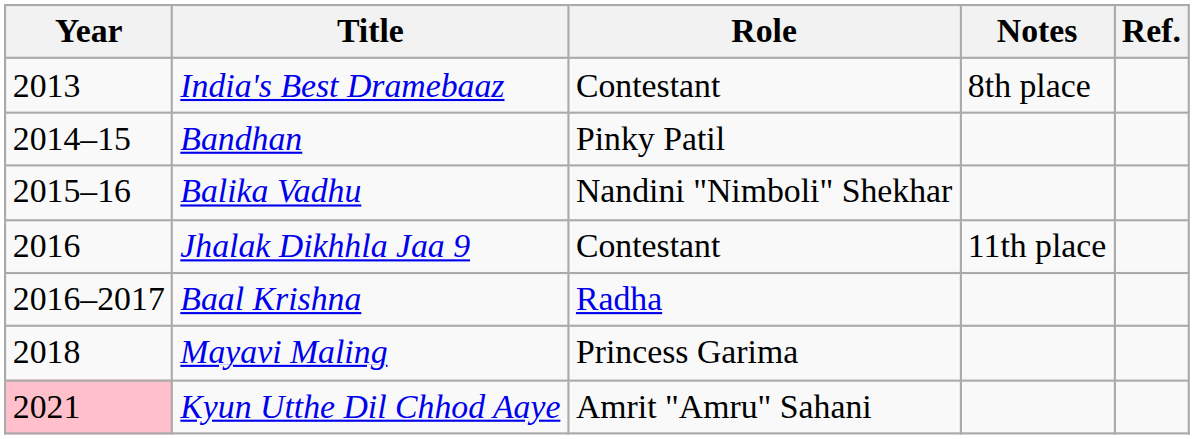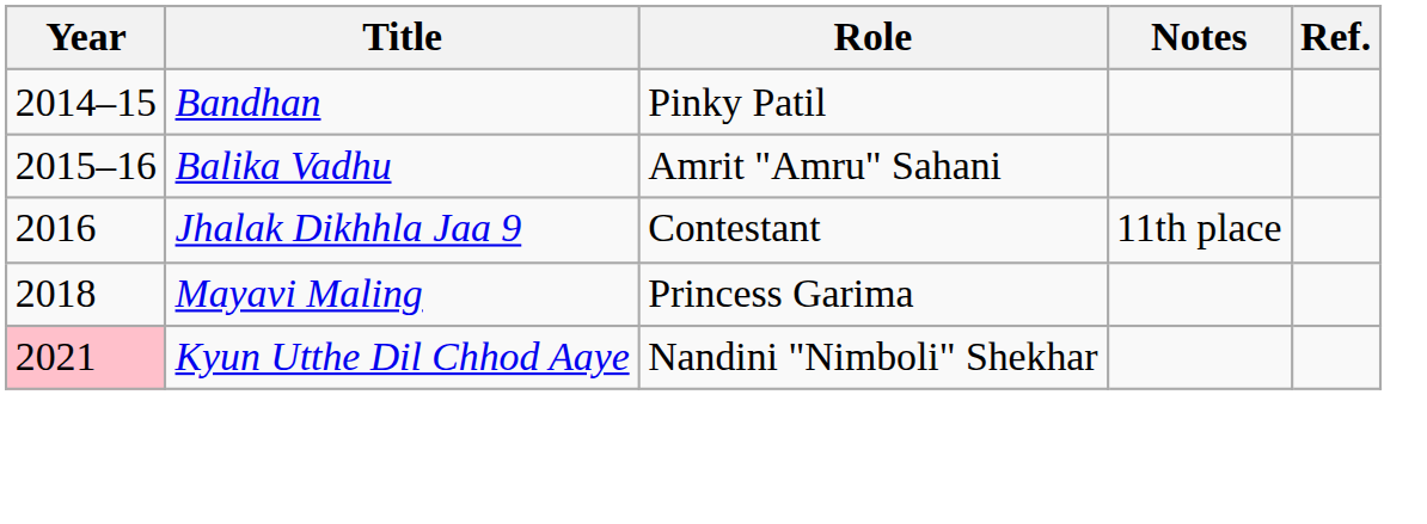- row: 2013 | India's Best Dramebaaz | Contestant | 8th place
Balika Vadhu | Role: Nandini "Nimboli" Shekhar -> Amrit "Amru" Sahani
- row: 2016–2017 | Baal Krishna | Radha
Kyun Utthe Dil Chhod Aaye | Role: Amrit "Amru" Sahani -> Nandini "Nimboli" Shekhar
